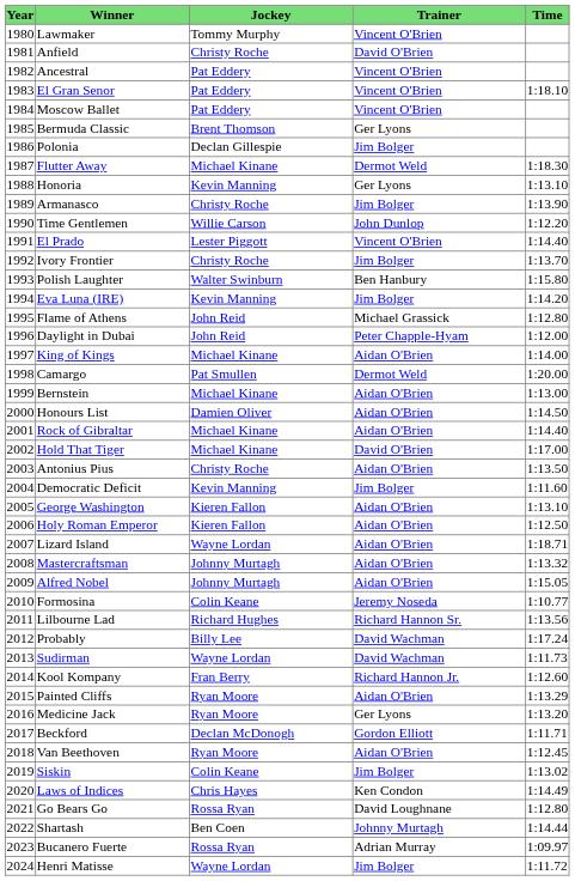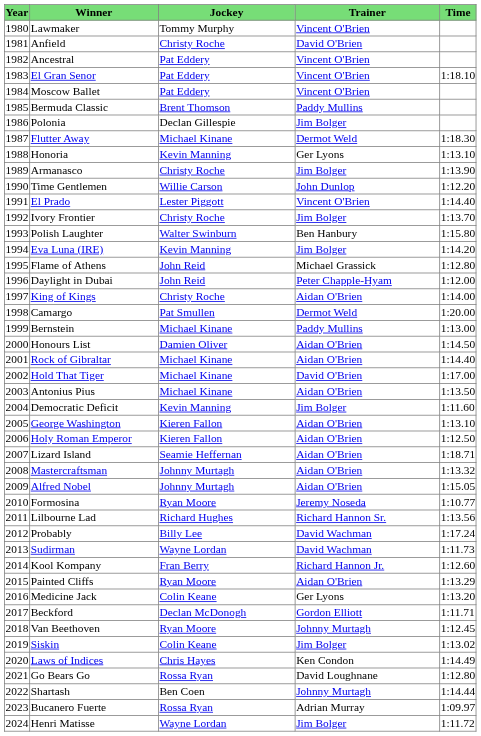Bermuda Classic | Trainer: Ger Lyons -> Paddy Mullins
King of Kings | Jockey: Michael Kinane -> Christy Roche
Bernstein | Trainer: Aidan O'Brien -> Paddy Mullins
Antonius Pius | Jockey: Christy Roche -> Michael Kinane
Lizard Island | Jockey: Wayne Lordan -> Seamie Heffernan
Formosina | Jockey: Colin Keane -> Ryan Moore
Medicine Jack | Jockey: Ryan Moore -> Colin Keane
Van Beethoven | Trainer: Aidan O'Brien -> Johnny Murtagh
